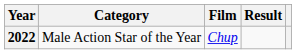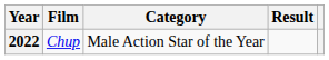columns swapped: Category <-> Film
